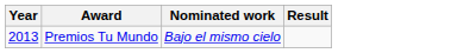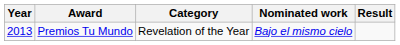+ column: Category | Revelation of the Year
